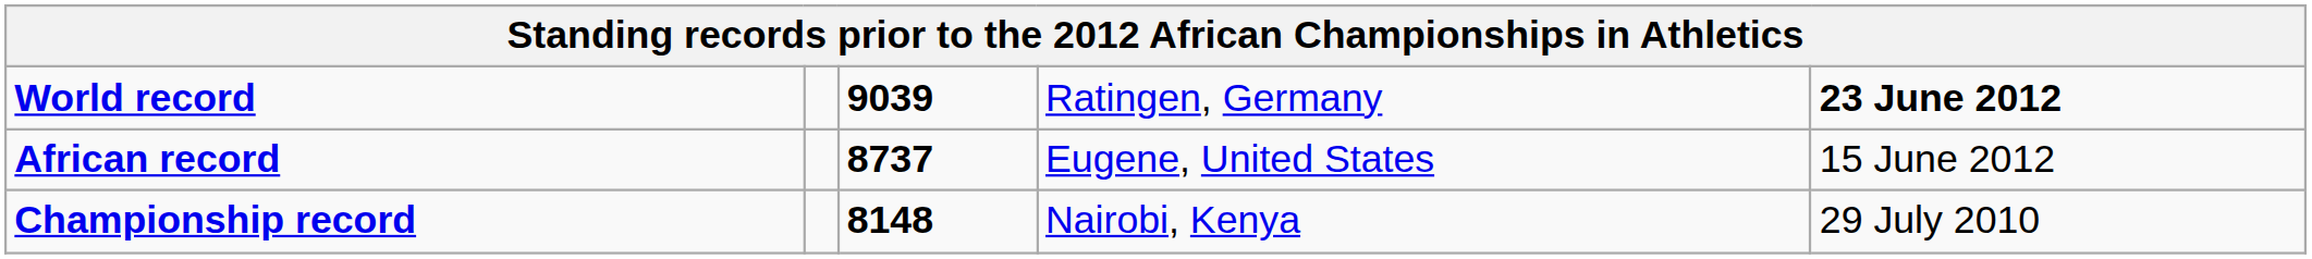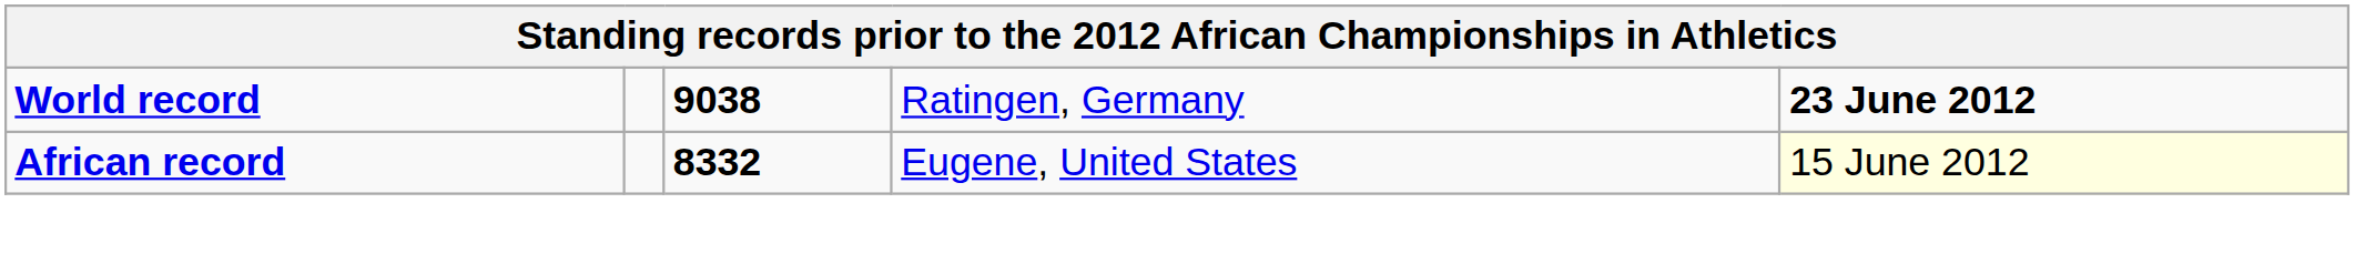World record | column 3: 9039 -> 9038
African record | column 3: 8737 -> 8332
African record | column 5: no background -> lightyellow background
- row: Championship record | 8148 | Nairobi, Kenya | 29 July 2010
